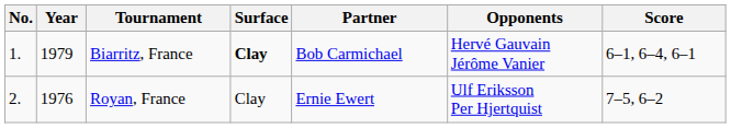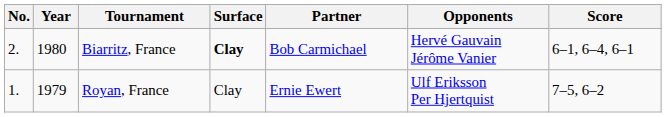Biarritz, France | No.: 1. -> 2.
Biarritz, France | Year: 1979 -> 1980
Royan, France | No.: 2. -> 1.
Royan, France | Year: 1976 -> 1979
